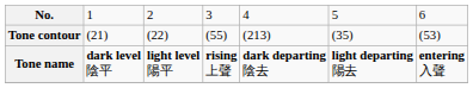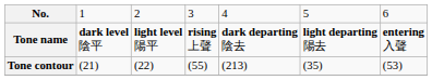rows swapped: Tone name <-> Tone contour
